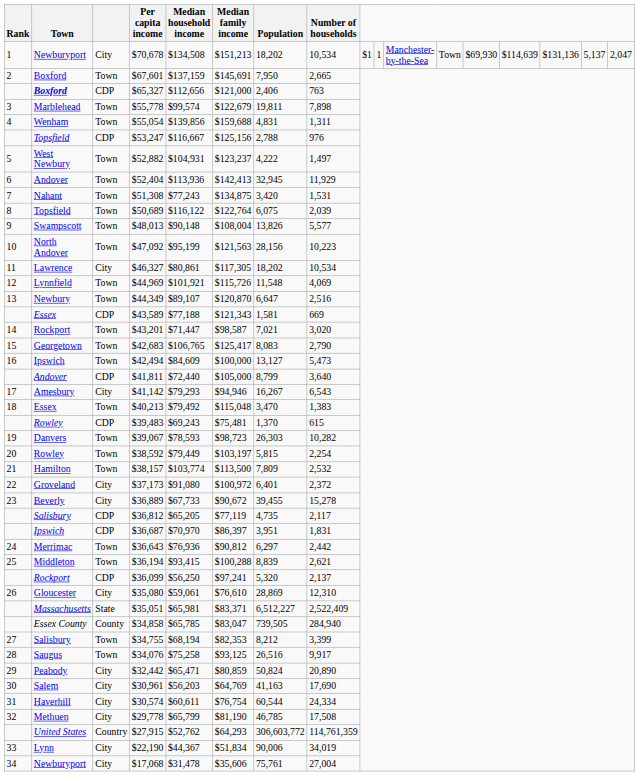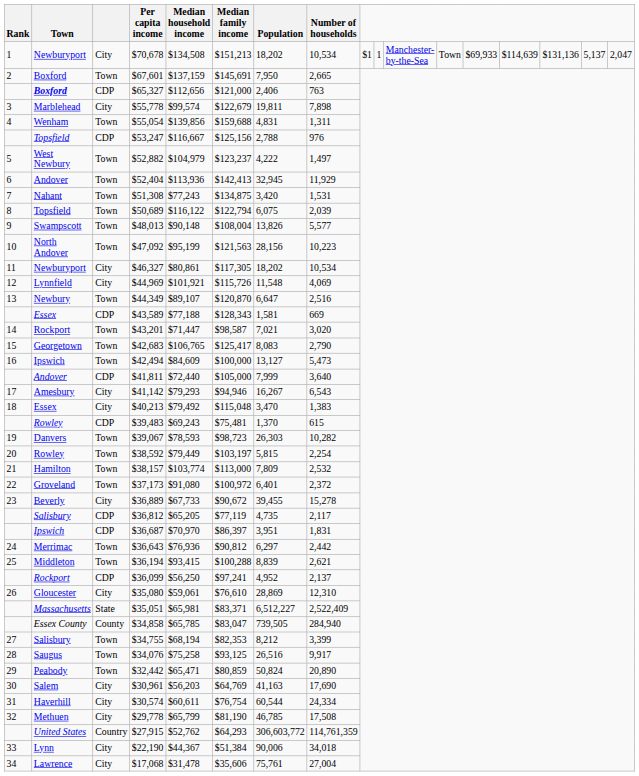$70,678 | column 13: $69,930 -> $69,933
$55,778 | column 3: Town -> City
$52,882 | Median household income: $104,931 -> $104,979
$50,689 | Median family income: $122,764 -> $122,794
$46,327 | Town: Lawrence -> Newburyport
$44,969 | column 3: Town -> City
$43,589 | Median family income: $121,343 -> $128,343
$41,811 | Population: 8,799 -> 7,999
$40,213 | column 3: Town -> City
$38,157 | Median family income: $113,500 -> $113,000
$37,173 | column 3: City -> Town
$36,099 | Population: 5,320 -> 4,952
$32,442 | column 3: City -> Town
$22,190 | Median family income: $51,834 -> $51,384
$22,190 | Number of households: 34,019 -> 34,018
$17,068 | Town: Newburyport -> Lawrence
